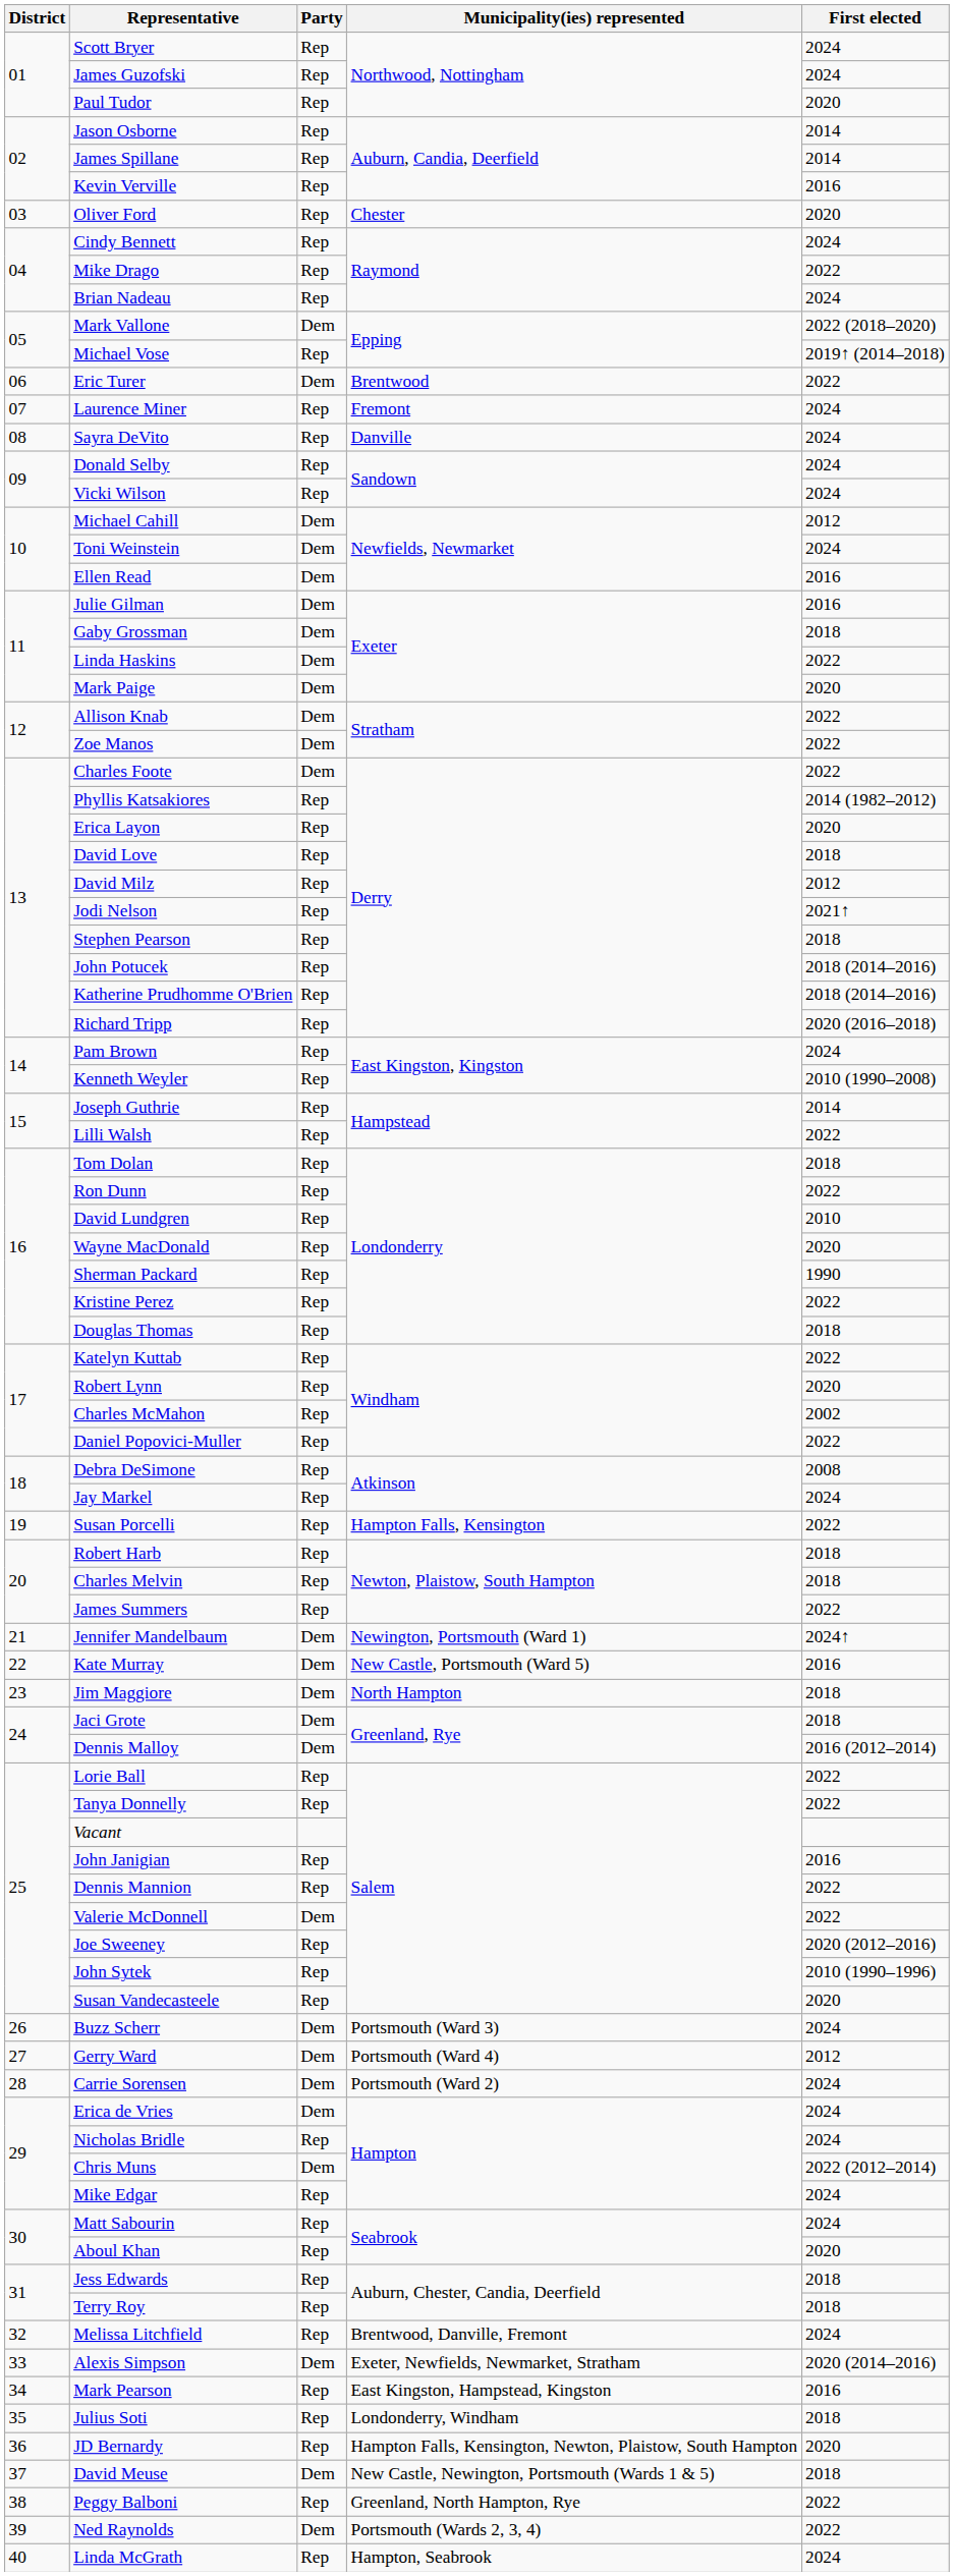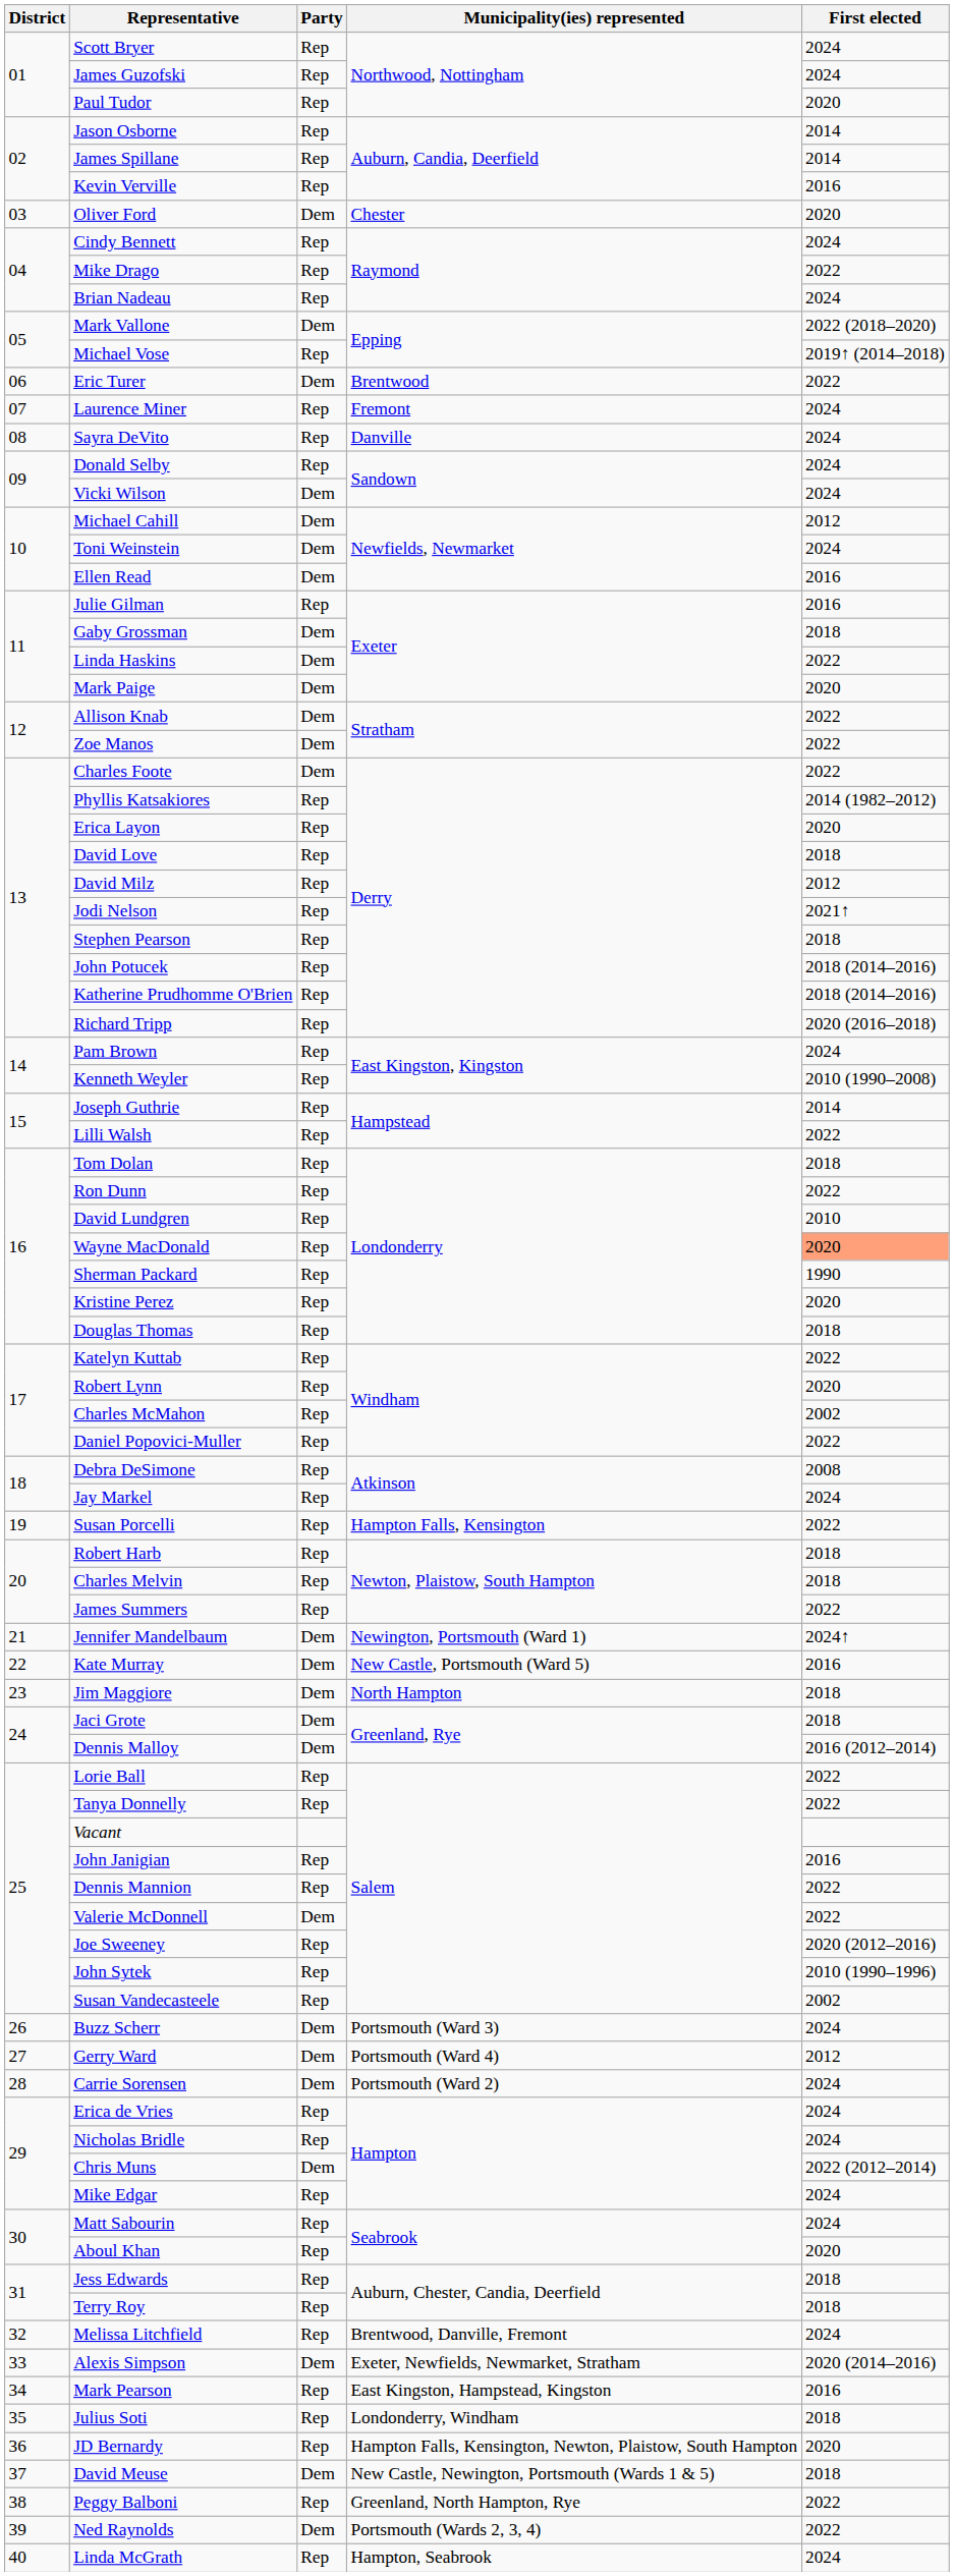Oliver Ford | Party: Rep -> Dem
Vicki Wilson | Party: Rep -> Dem
Julie Gilman | Party: Dem -> Rep
Wayne MacDonald | First elected: no background -> lightsalmon background
Kristine Perez | First elected: 2022 -> 2020
Susan Vandecasteele | First elected: 2020 -> 2002
Erica de Vries | Party: Dem -> Rep
